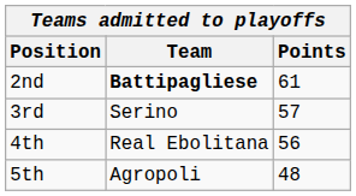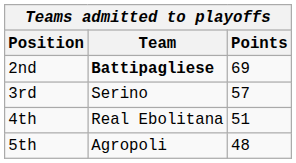2nd | Points: 61 -> 69
4th | Points: 56 -> 51
